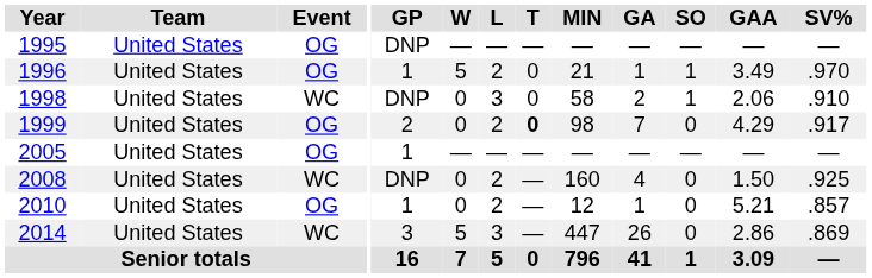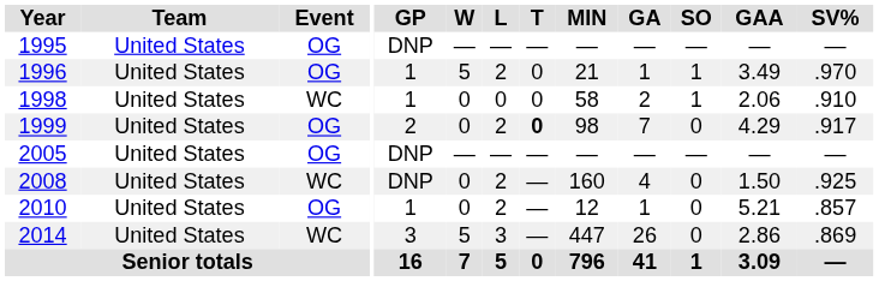1998 | GP: DNP -> 1
1998 | L: 3 -> 0
2005 | GP: 1 -> DNP
